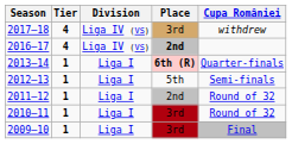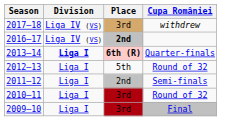- column: Tier | 4 | 4 | 1 | 1 | 1 | 1 | 1
2013–14 | Division: normal -> bold
2012–13 | Cupa României: Semi-finals -> Round of 32
2011–12 | Cupa României: Round of 32 -> Semi-finals
